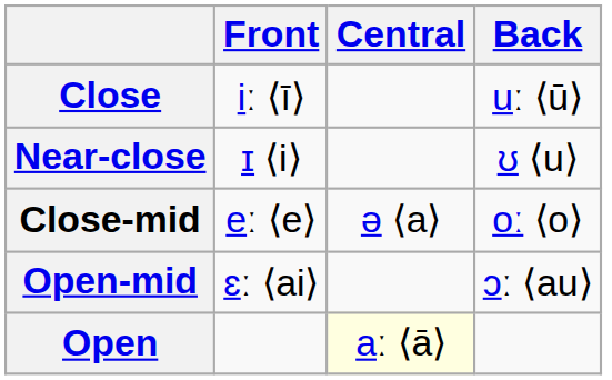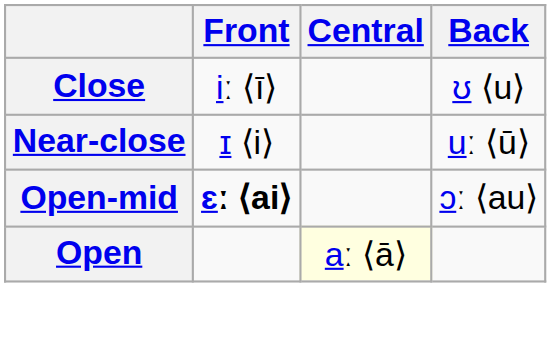Close | Back: uː ⟨ū⟩ -> ʊ ⟨u⟩
Near-close | Back: ʊ ⟨u⟩ -> uː ⟨ū⟩
- row: Close-mid | eː ⟨e⟩ | ə ⟨a⟩ | oː ⟨o⟩
Open-mid | Front: normal -> bold
